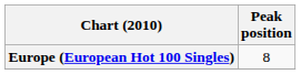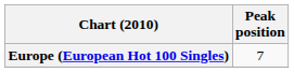Europe (European Hot 100 Singles) | Peak position: 8 -> 7
